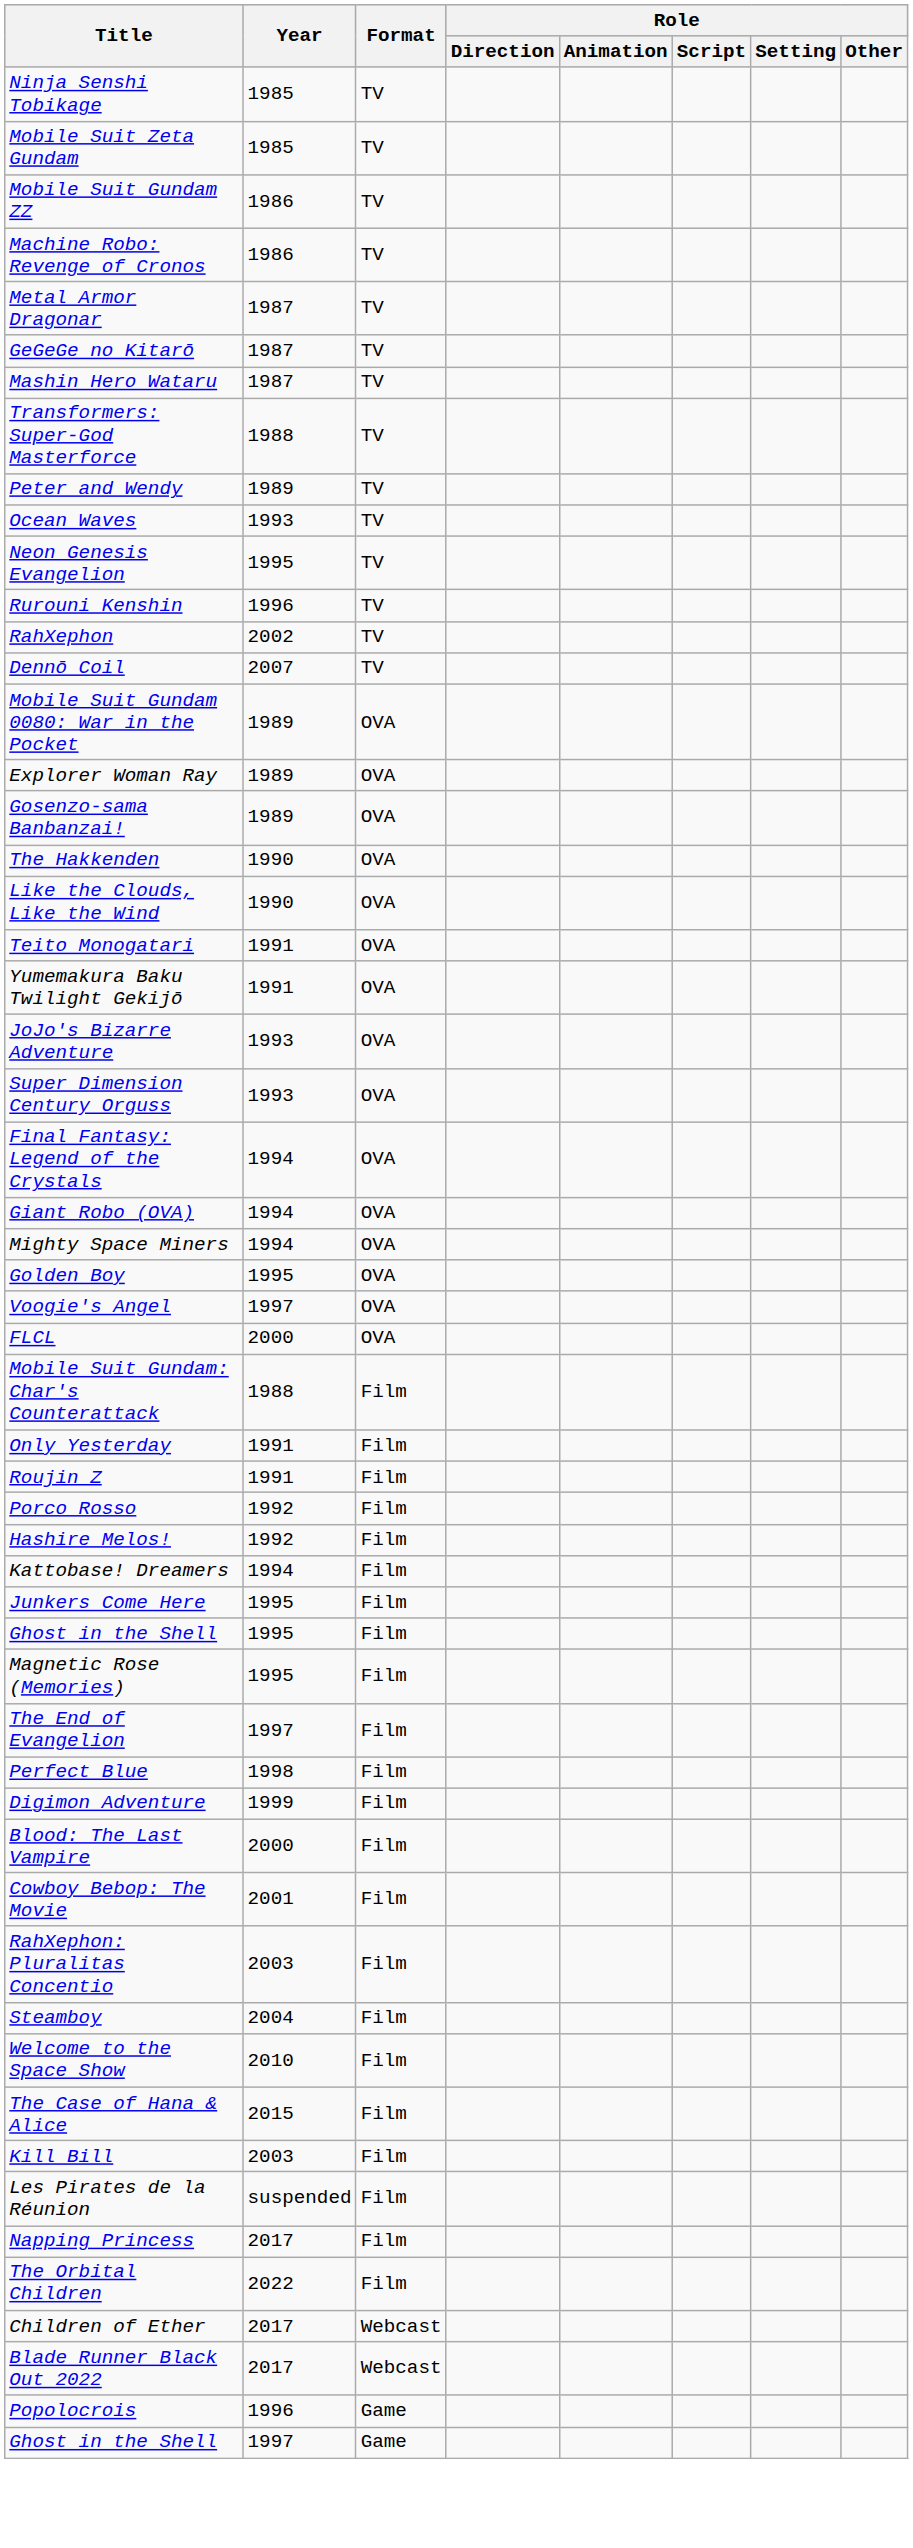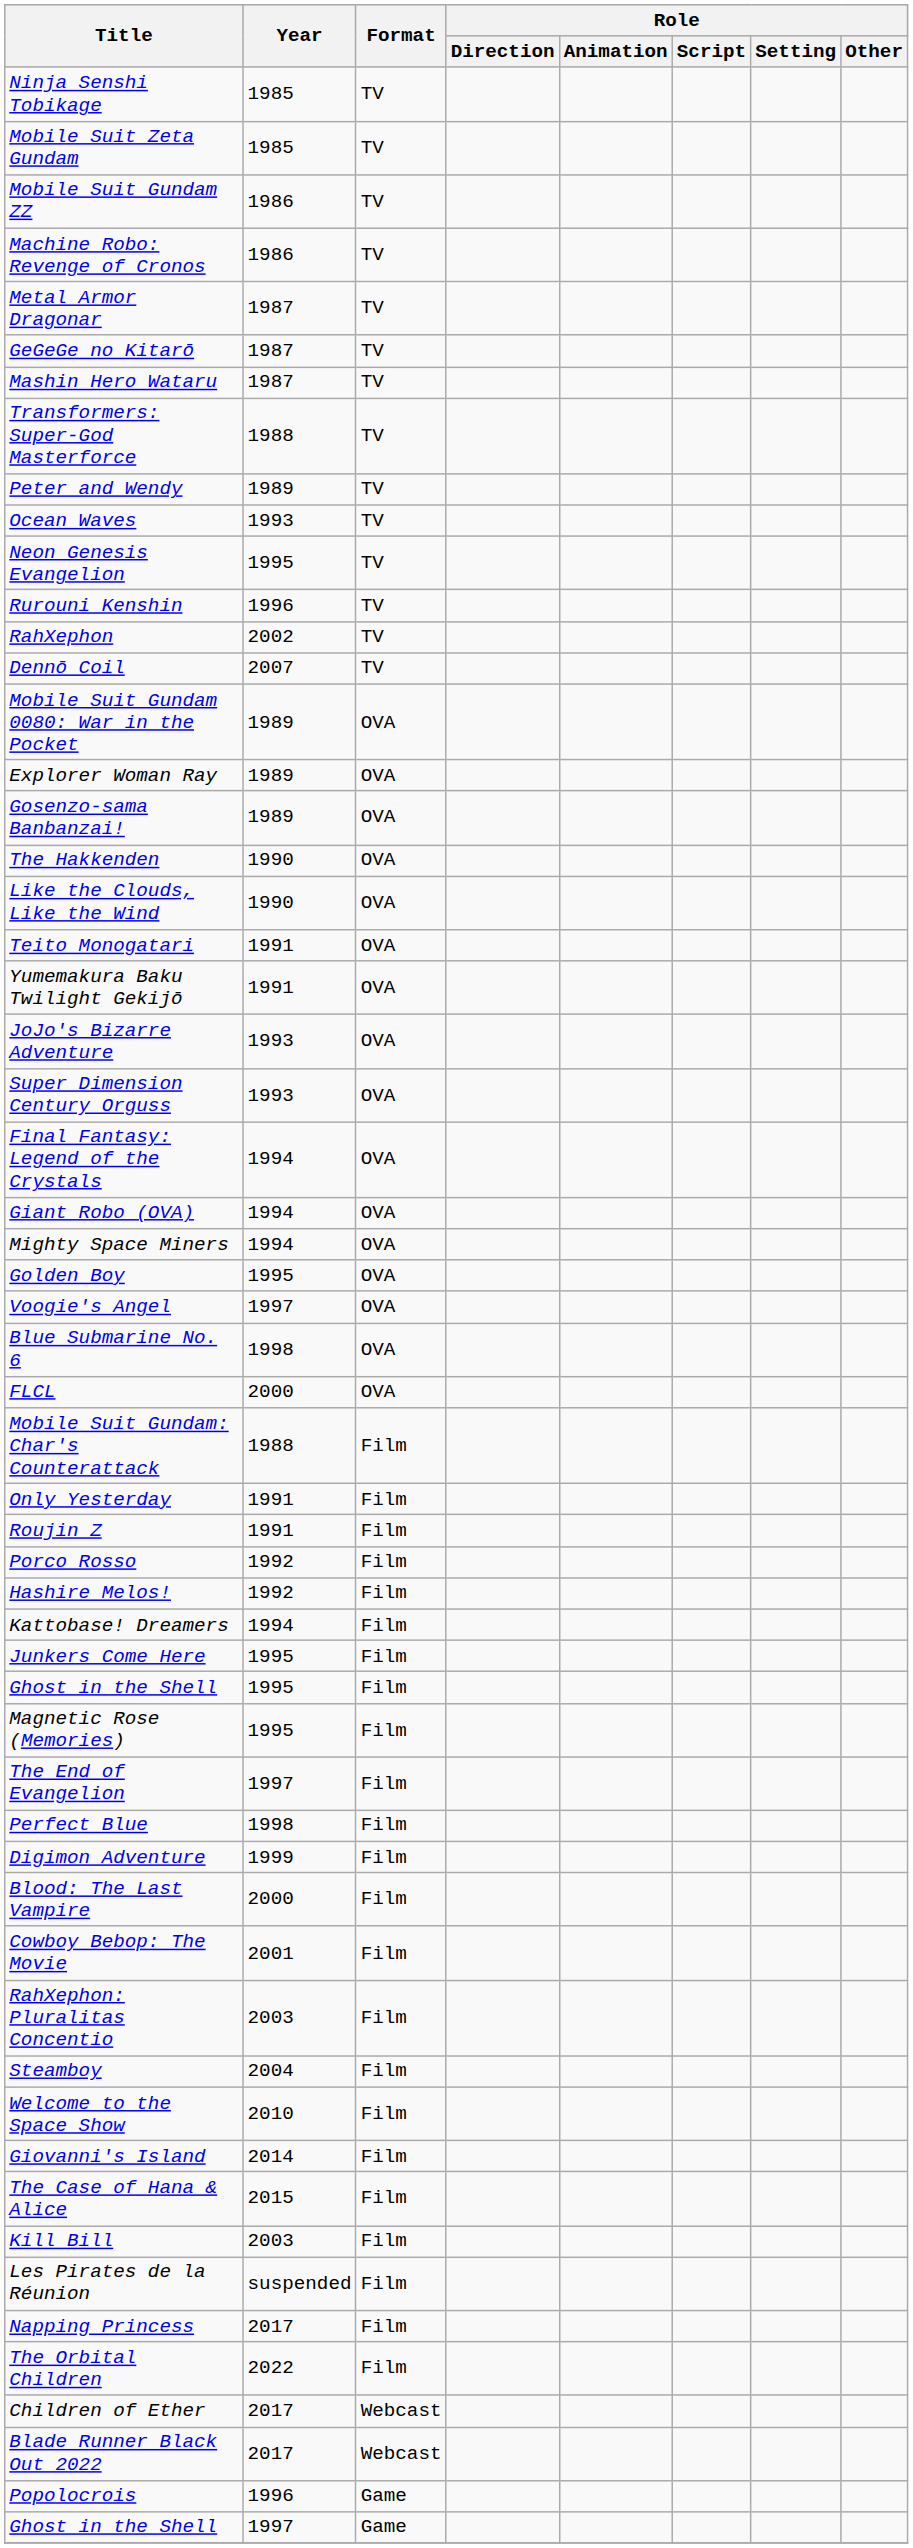+ row: Blue Submarine No. 6 | 1998 | OVA
+ row: Giovanni's Island | 2014 | Film
